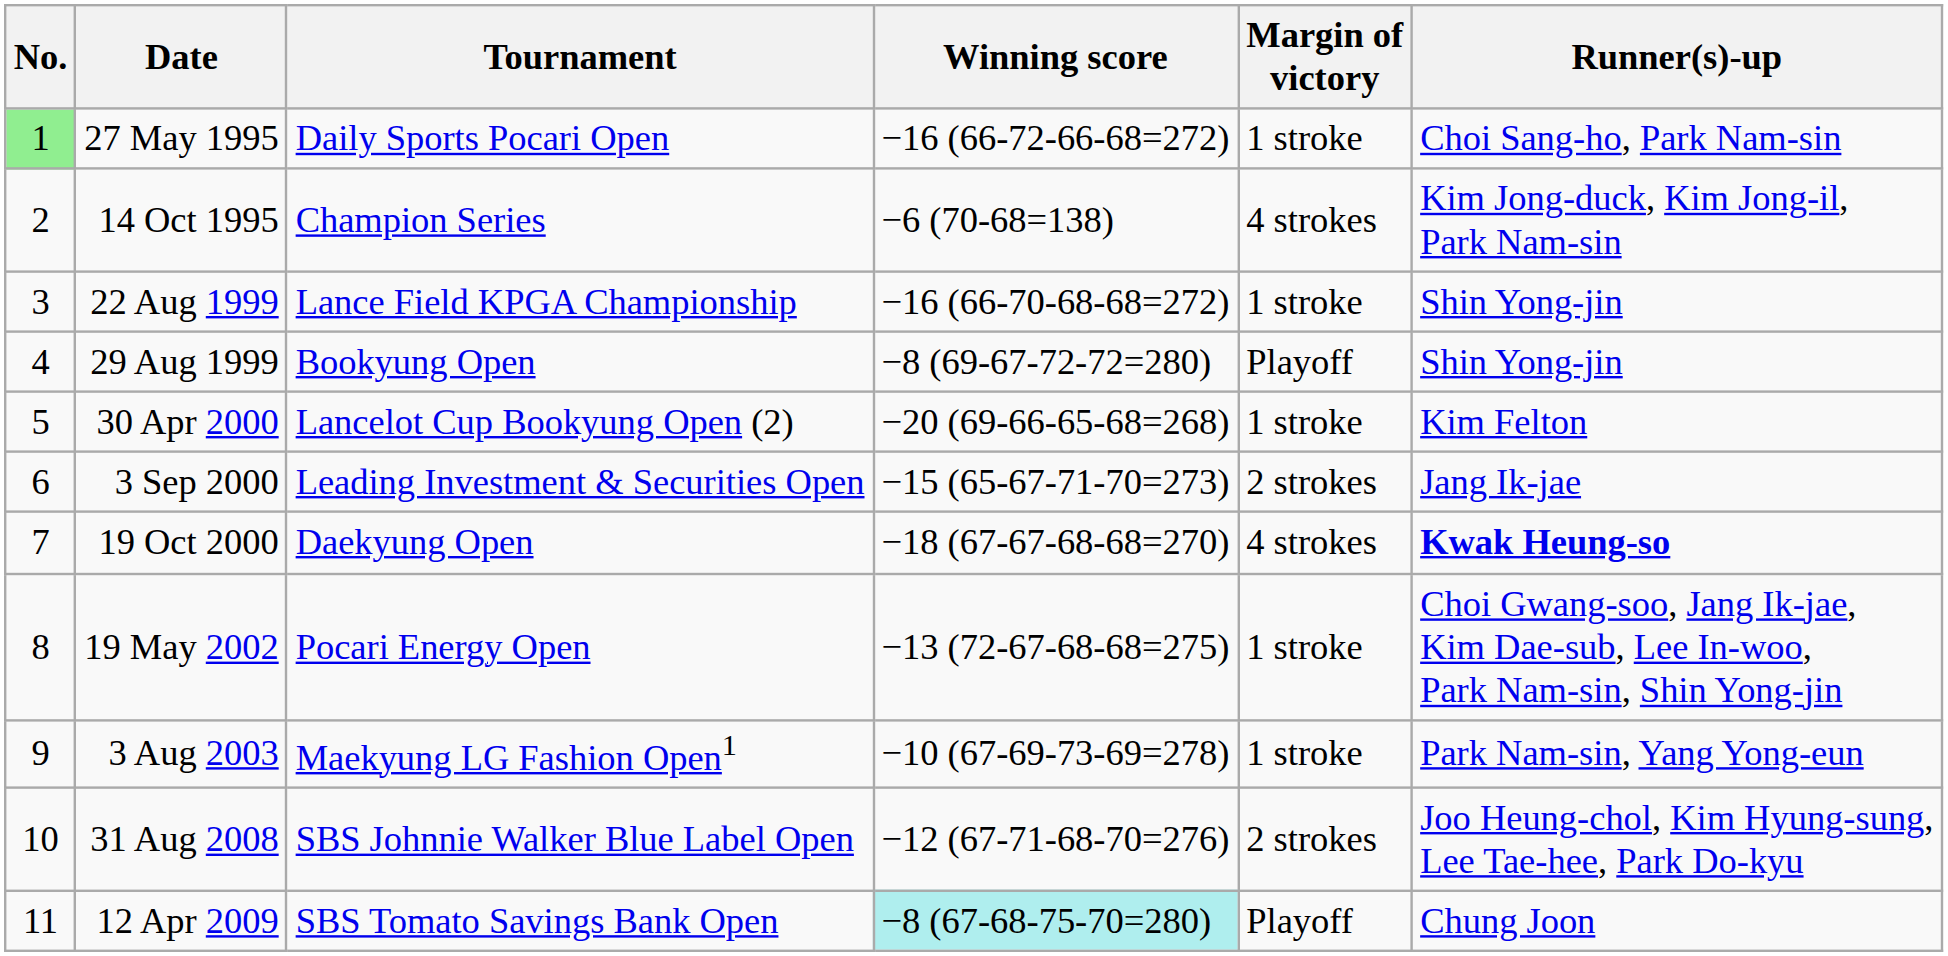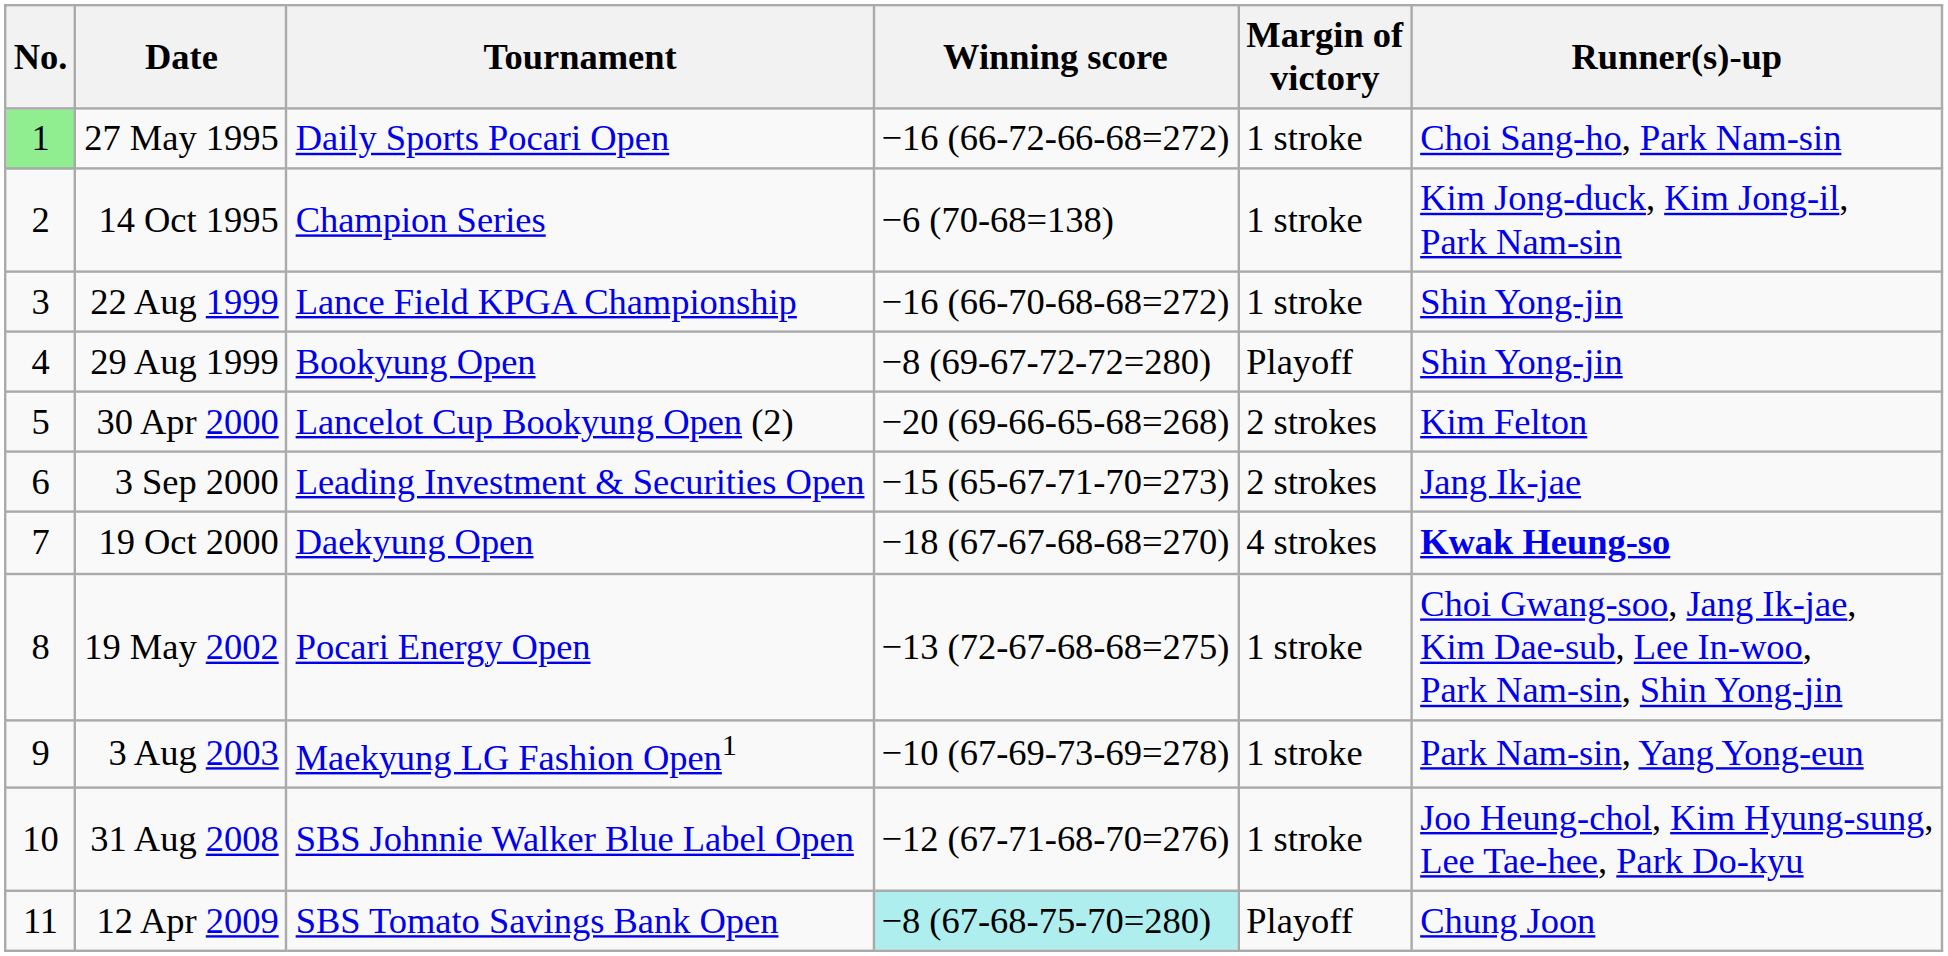14 Oct 1995 | Margin of victory: 4 strokes -> 1 stroke
30 Apr 2000 | Margin of victory: 1 stroke -> 2 strokes
31 Aug 2008 | Margin of victory: 2 strokes -> 1 stroke
